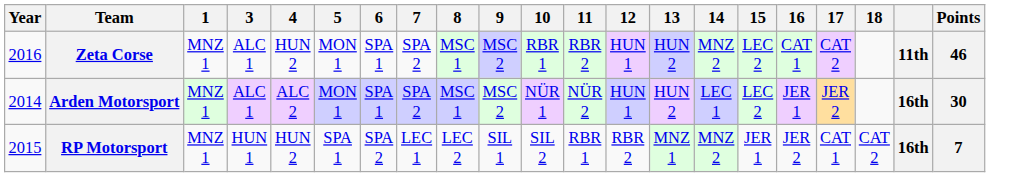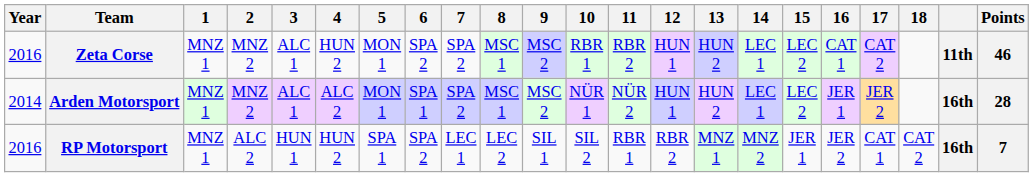+ column: 2 | MNZ 2 | MNZ 2 | ALC 2
Zeta Corse | 6: SPA 1 -> SPA 2
Zeta Corse | 14: MNZ 2 -> LEC 1
Arden Motorsport | Points: 30 -> 28
RP Motorsport | Year: 2015 -> 2016
